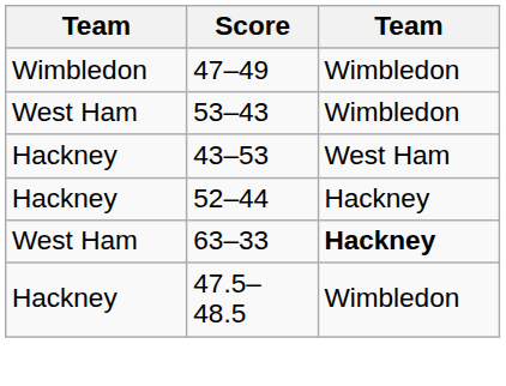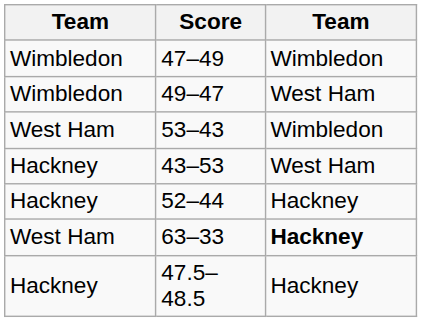+ row: Wimbledon | 49–47 | West Ham
47.5–48.5 | column 3: Wimbledon -> Hackney
